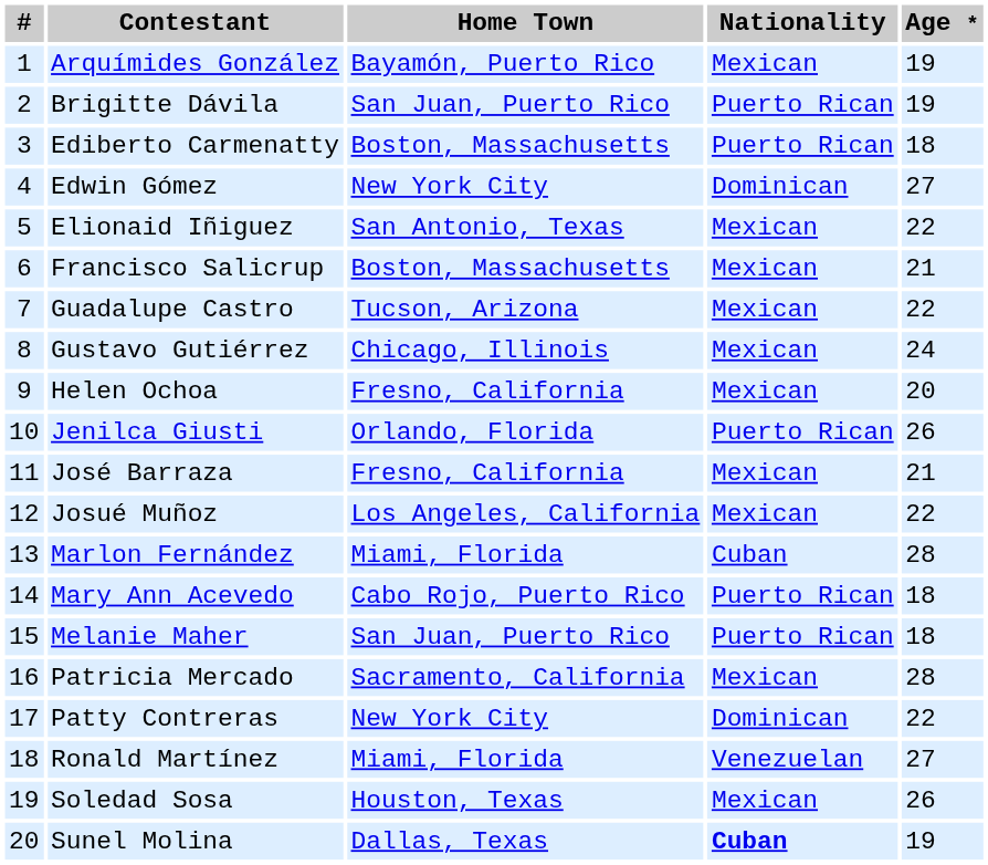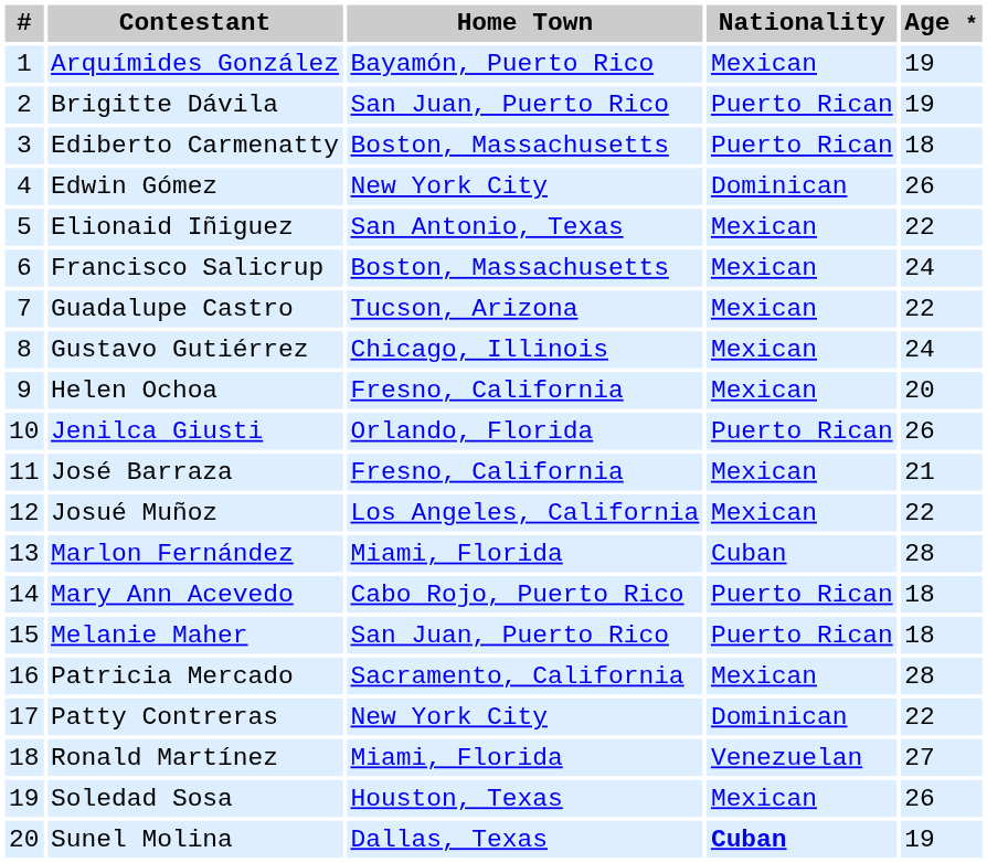Edwin Gómez | Age *: 27 -> 26
Francisco Salicrup | Age *: 21 -> 24
